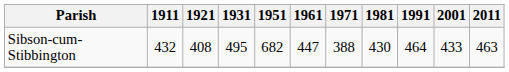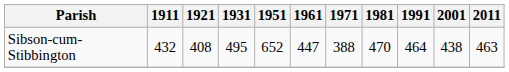Sibson-cum-Stibbington | 1951: 682 -> 652
Sibson-cum-Stibbington | 1981: 430 -> 470
Sibson-cum-Stibbington | 2001: 433 -> 438
